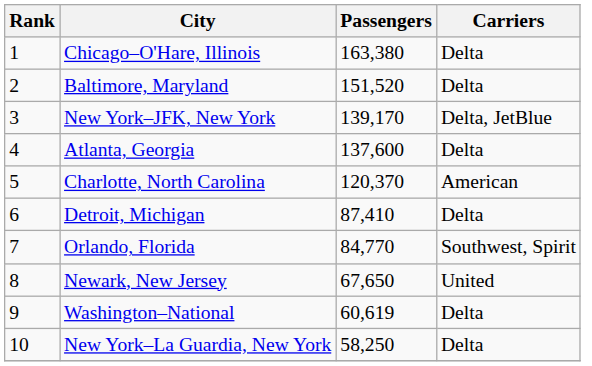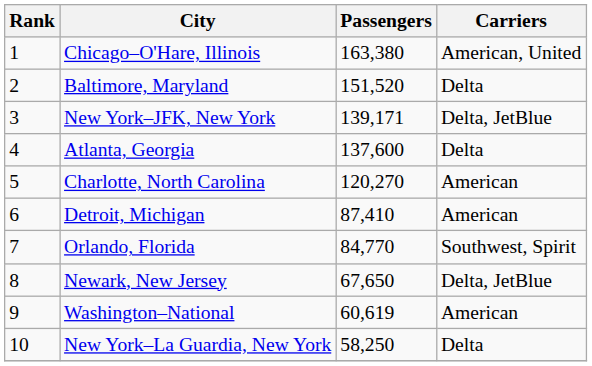Chicago–O'Hare, Illinois | Carriers: Delta -> American, United
New York–JFK, New York | Passengers: 139,170 -> 139,171
Charlotte, North Carolina | Passengers: 120,370 -> 120,270
Detroit, Michigan | Carriers: Delta -> American
Newark, New Jersey | Carriers: United -> Delta, JetBlue
Washington–National | Carriers: Delta -> American
